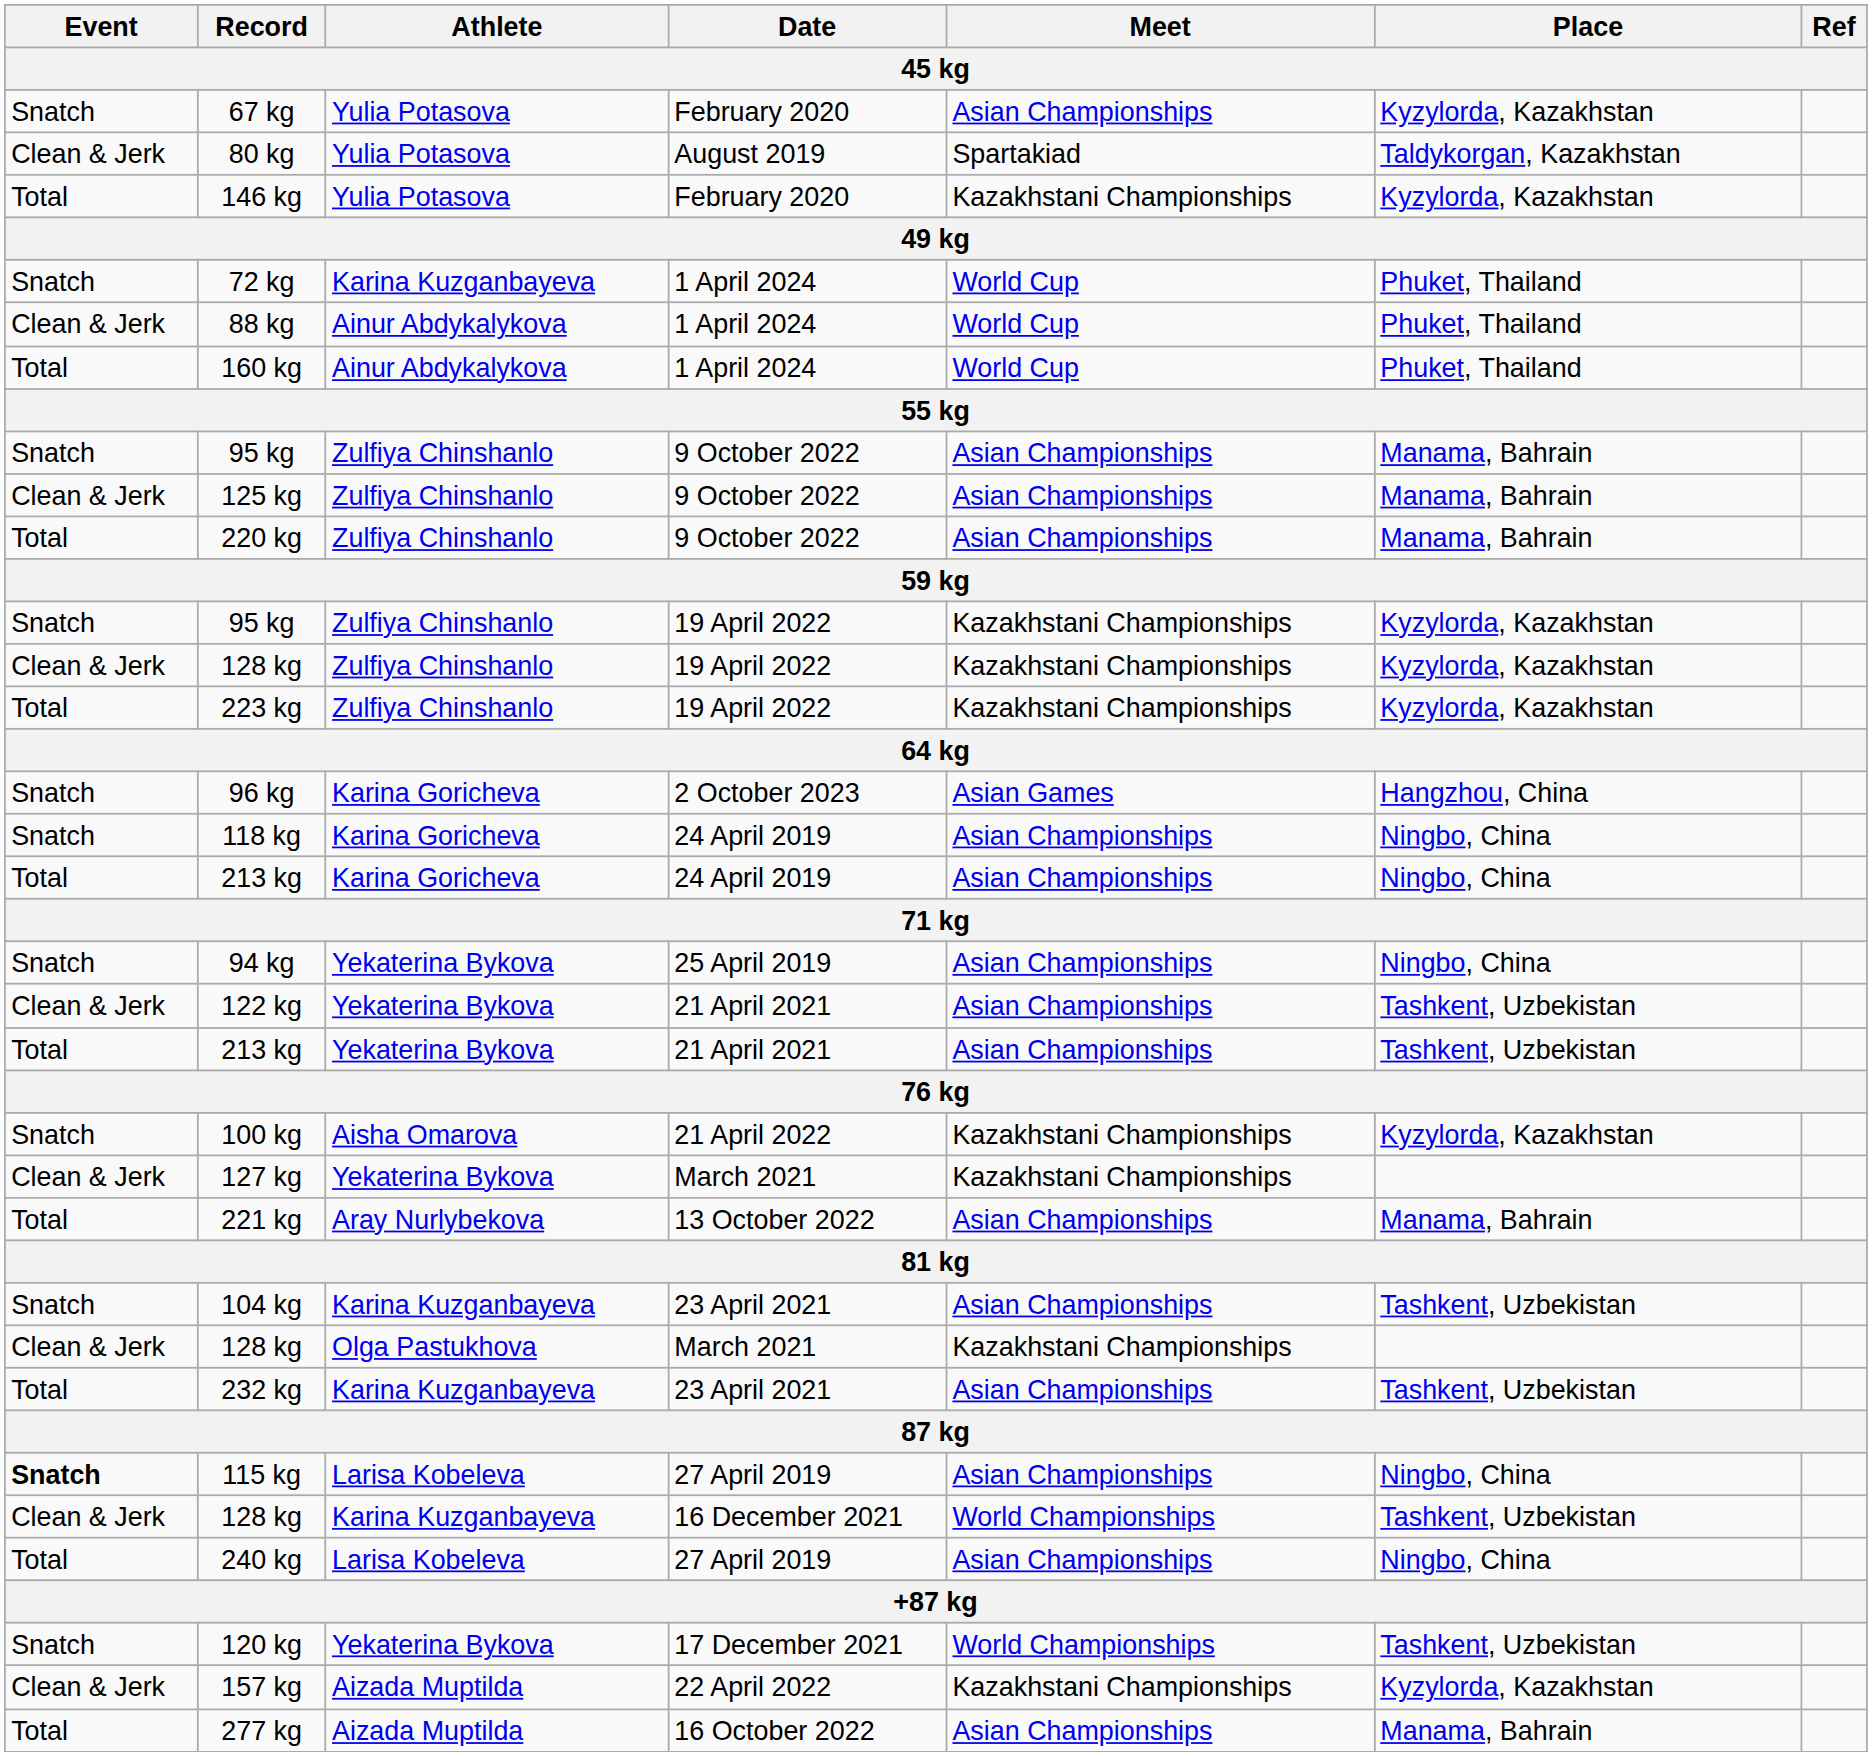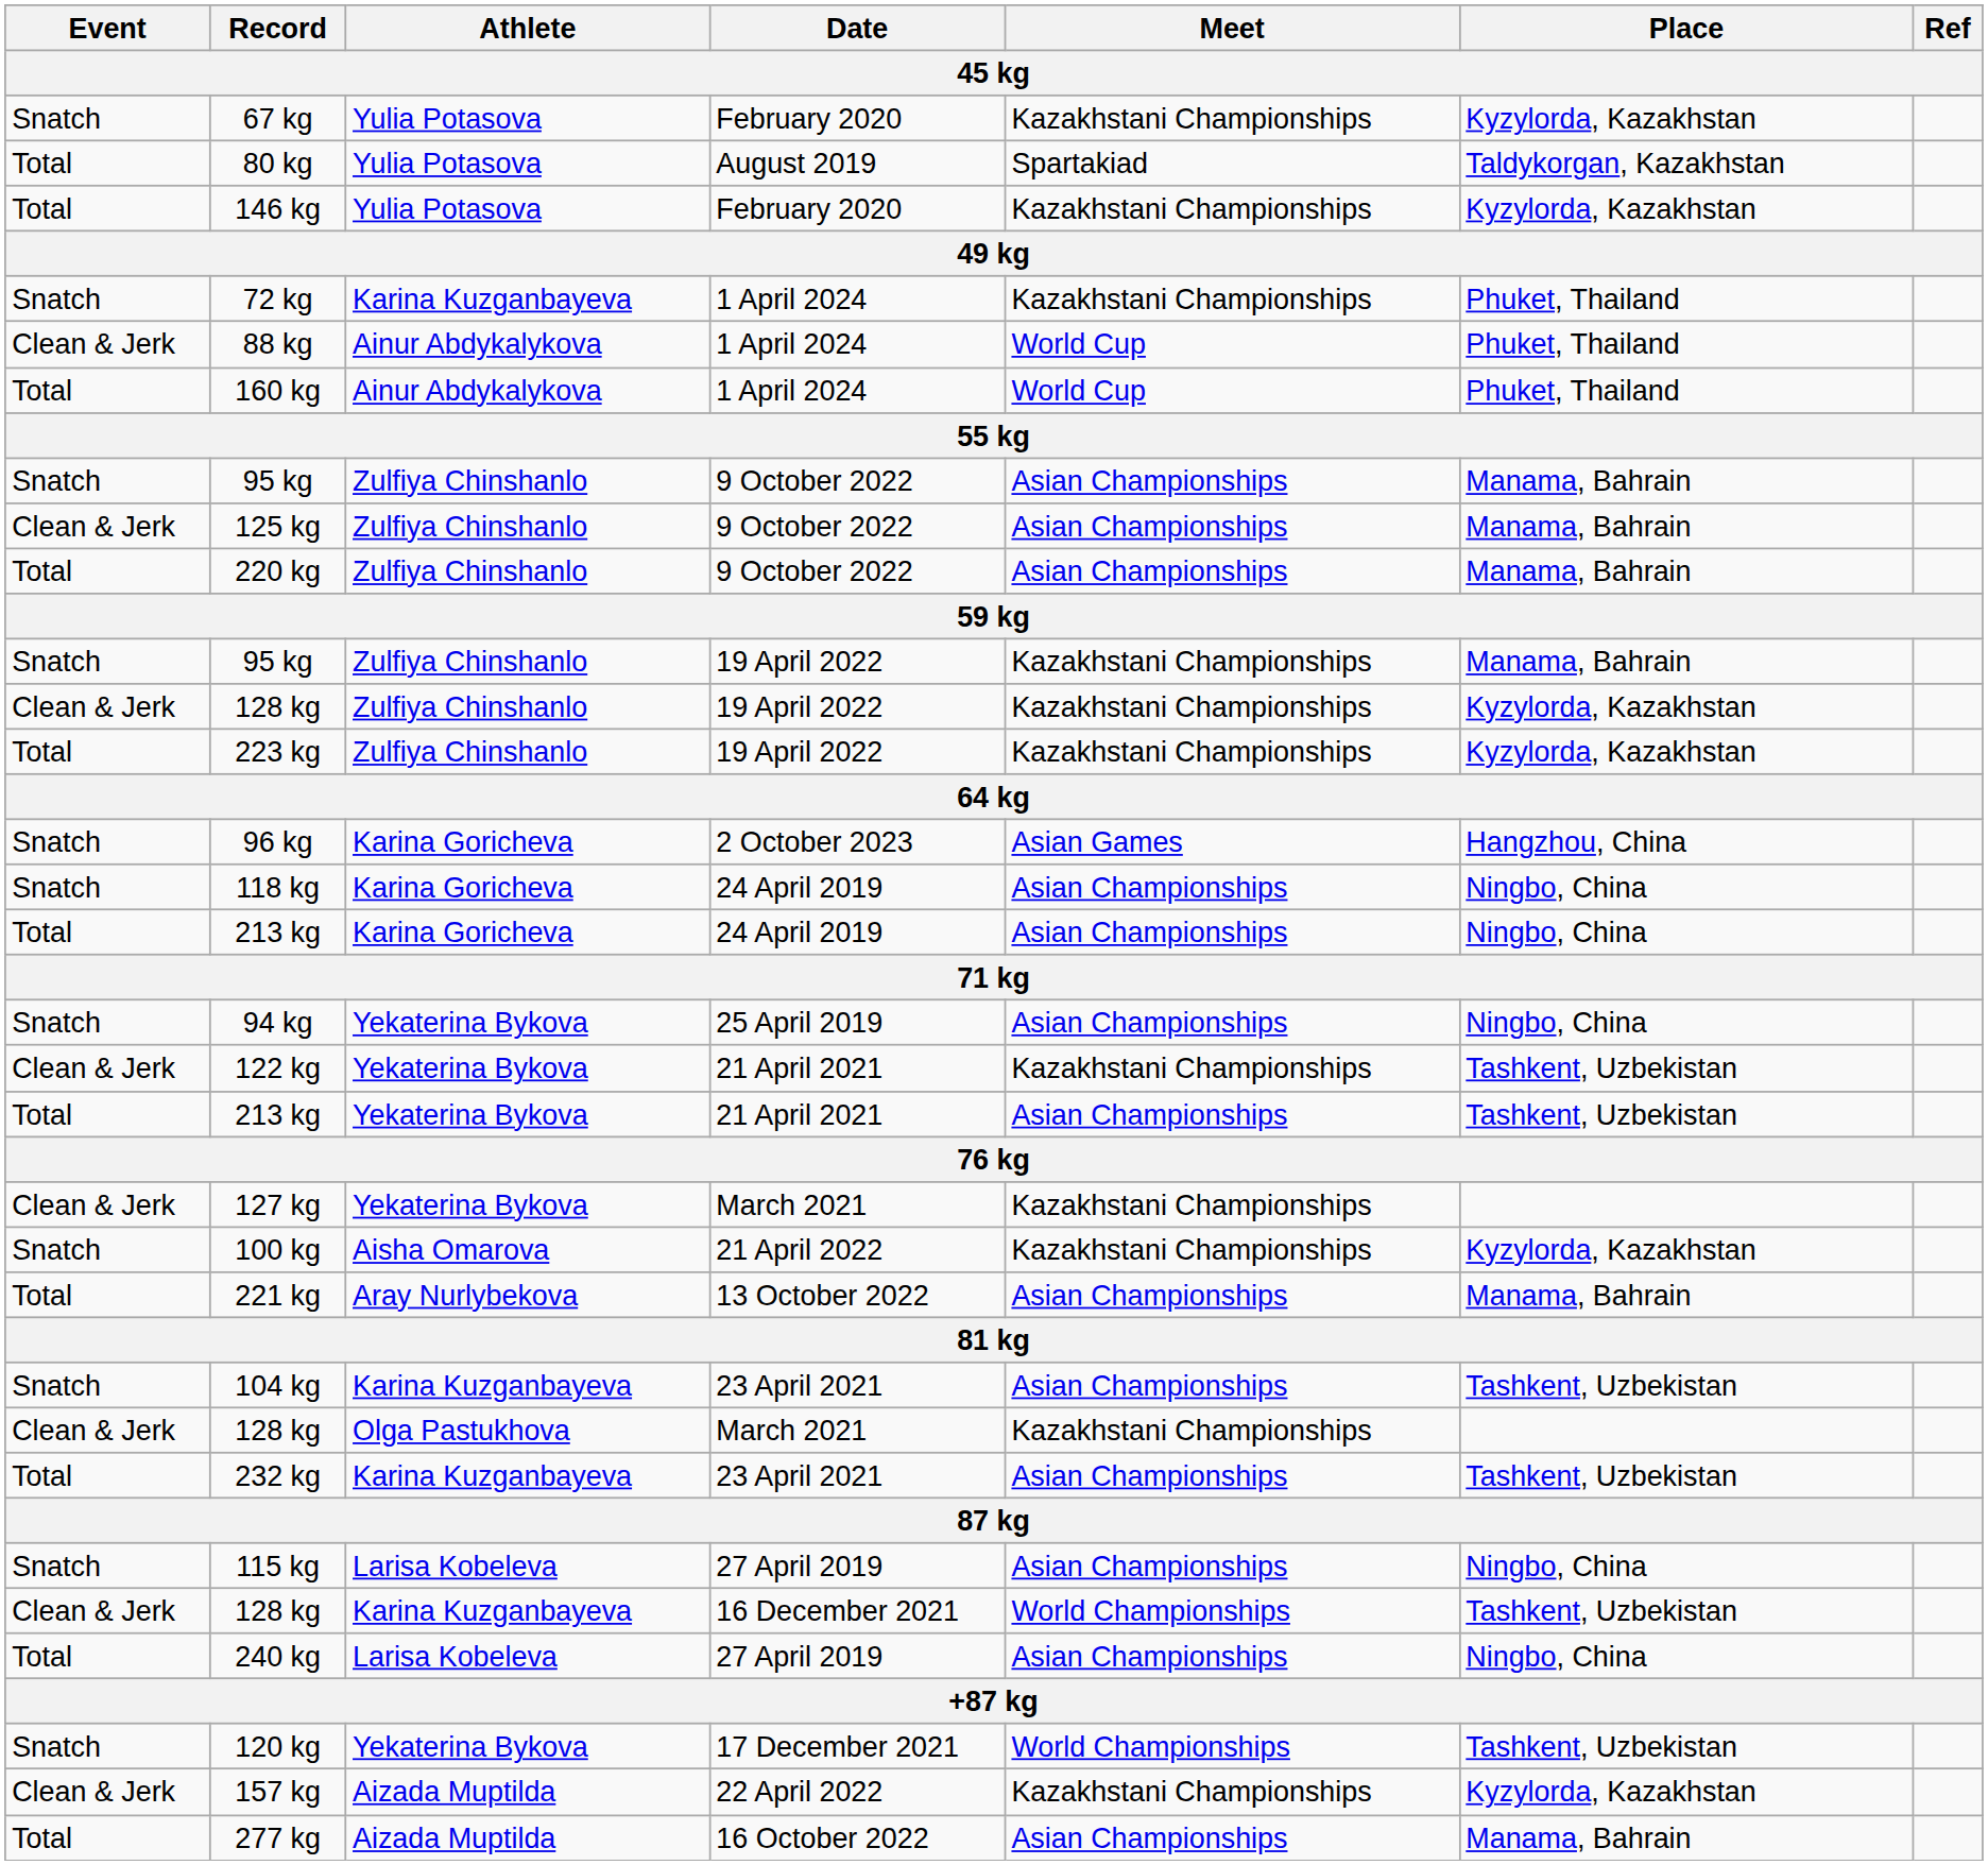67 kg | Meet: Asian Championships -> Kazakhstani Championships
80 kg | Event: Clean & Jerk -> Total
72 kg | Meet: World Cup -> Kazakhstani Championships
95 kg / 19 April 2022 | Place: Kyzylorda, Kazakhstan -> Manama, Bahrain
122 kg | Meet: Asian Championships -> Kazakhstani Championships
rows swapped: 100 kg <-> 127 kg
115 kg | Event: bold -> normal
